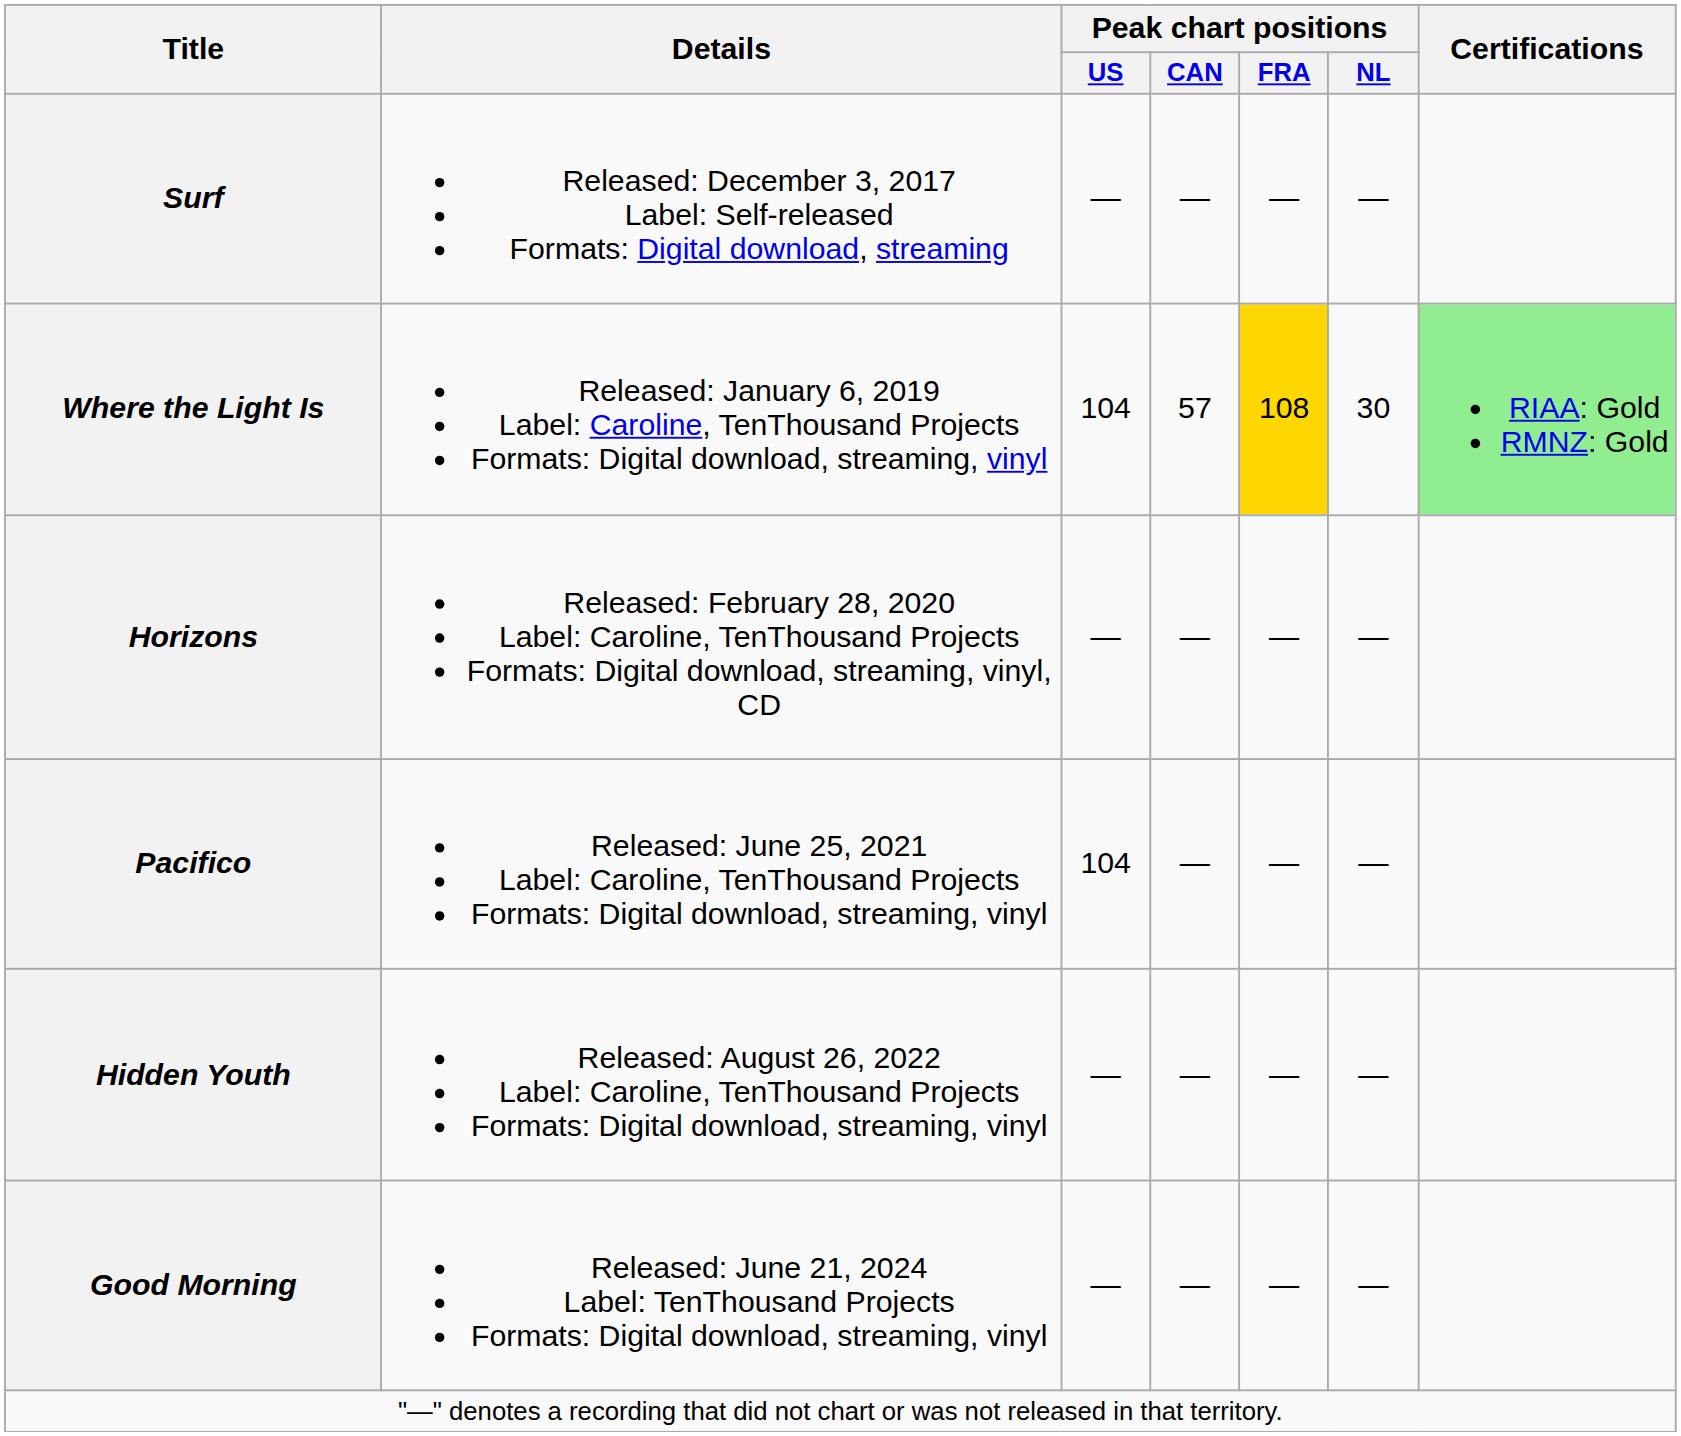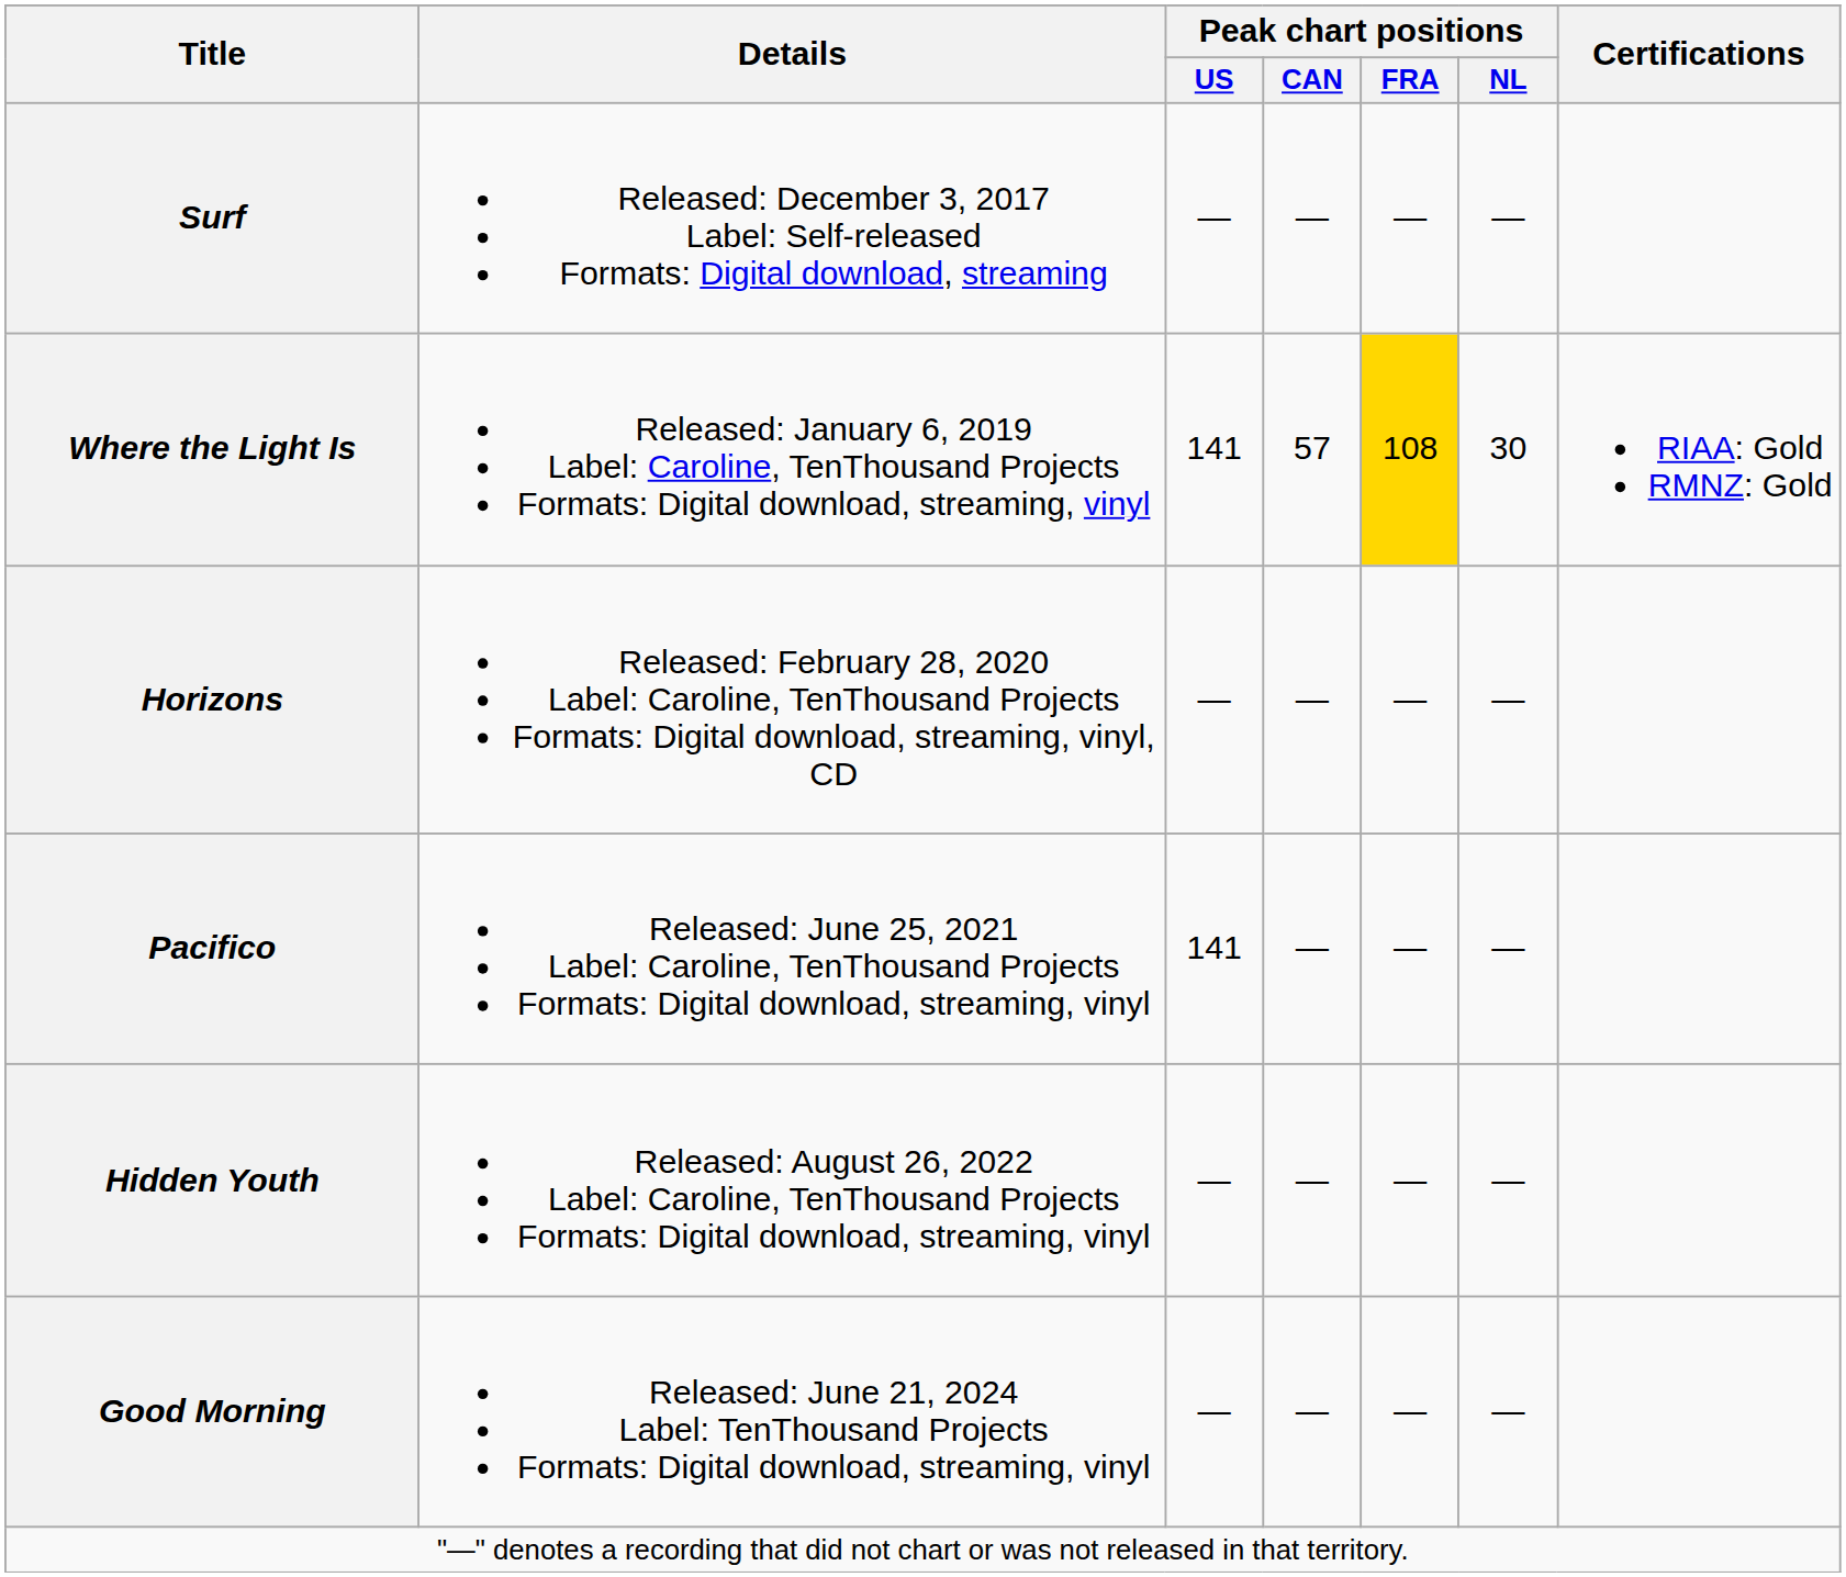Where the Light Is | Peak chart positions / US: 104 -> 141
Where the Light Is | Certifications: lightgreen background -> no background
Pacifico | Peak chart positions / US: 104 -> 141
